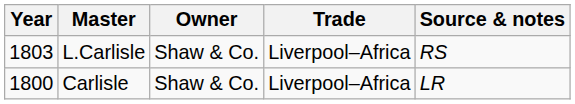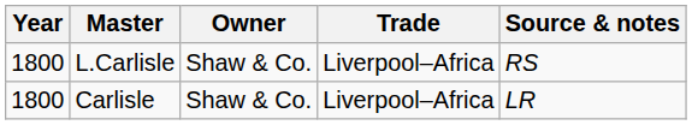L.Carlisle | Year: 1803 -> 1800
